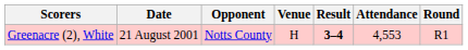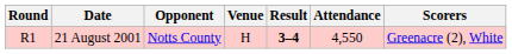columns swapped: Round <-> Scorers
21 August 2001 | Attendance: 4,553 -> 4,550
